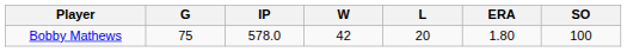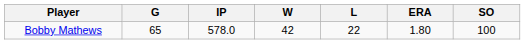Bobby Mathews | G: 75 -> 65
Bobby Mathews | L: 20 -> 22
